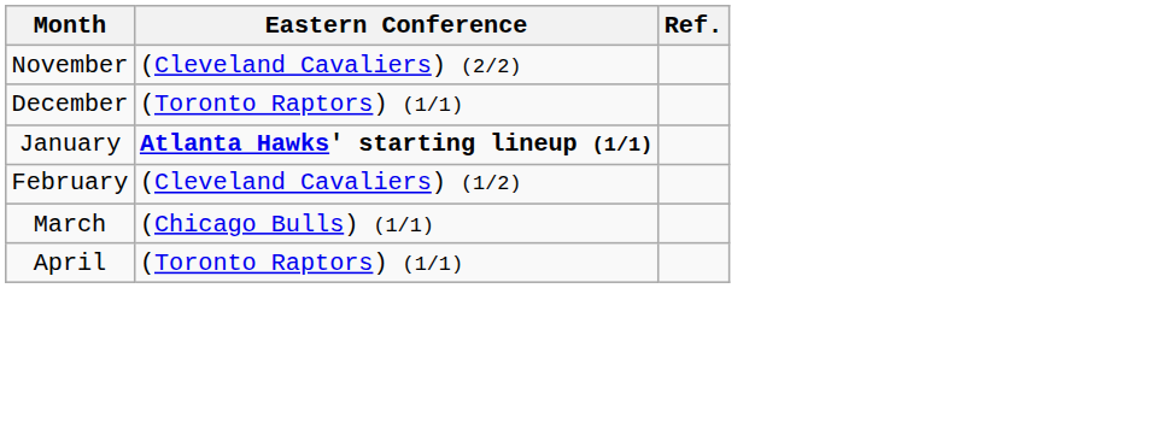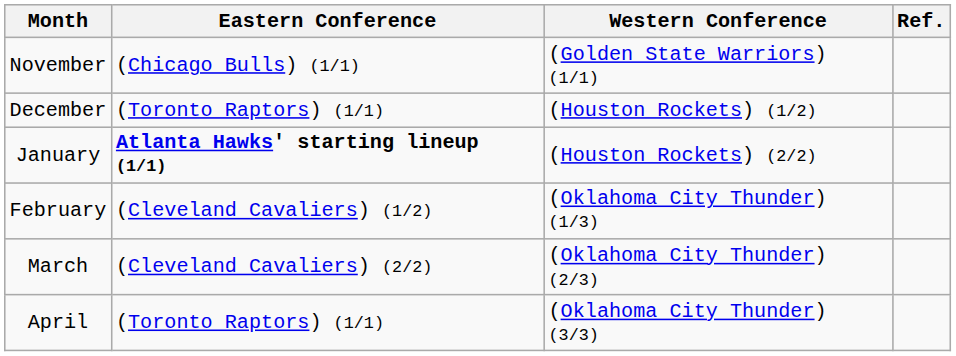+ column: Western Conference | (Golden State Warriors) (1/1) | (Houston Rockets) (1/2) | (Houston Rockets) (2/2) | (Oklahoma City Thunder) (1/3) | (Oklahoma City Thunder) (2/3) | (Oklahoma City Thunder) (3/3)
November | Eastern Conference: (Cleveland Cavaliers) (2/2) -> (Chicago Bulls) (1/1)
March | Eastern Conference: (Chicago Bulls) (1/1) -> (Cleveland Cavaliers) (2/2)
